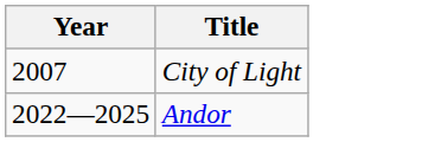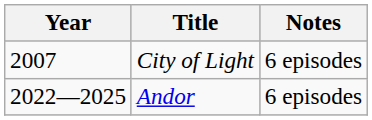+ column: Notes | 6 episodes | 6 episodes
